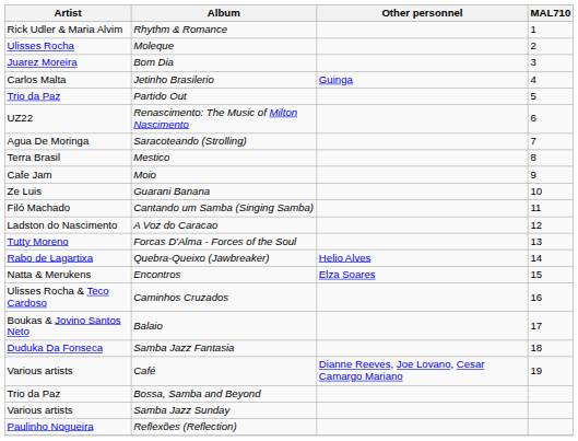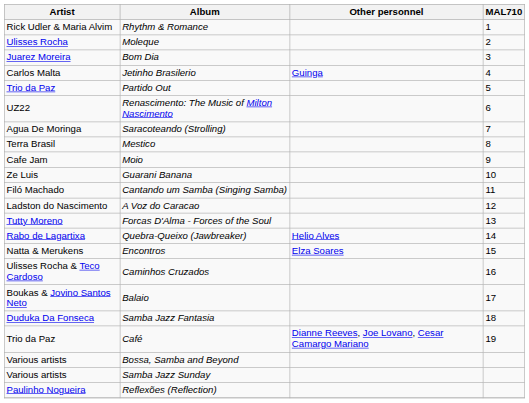Café | Artist: Various artists -> Trio da Paz
Bossa, Samba and Beyond | Artist: Trio da Paz -> Various artists
